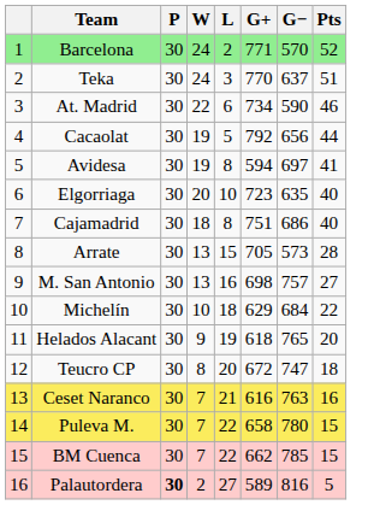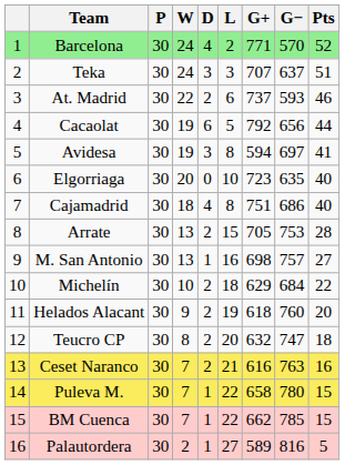+ column: D | 4 | 3 | 2 | 6 | 3 | 0 | 4 | 2 | 1 | 2 | 2 | 2 | 2 | 1 | 1 | 1
Teka | G+: 770 -> 707
At. Madrid | G+: 734 -> 737
At. Madrid | G−: 590 -> 593
Arrate | G−: 573 -> 753
Helados Alacant | G−: 765 -> 760
Teucro CP | G+: 672 -> 632
Palautordera | P: bold -> normal
